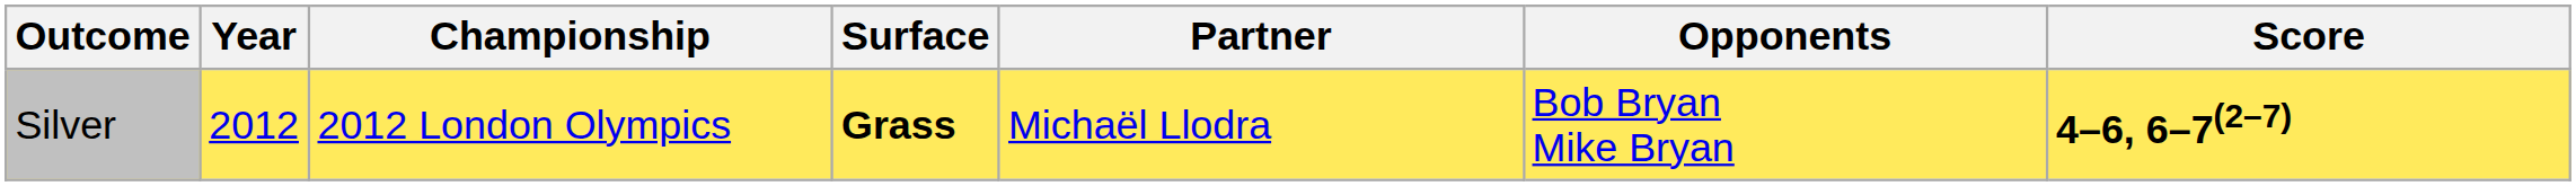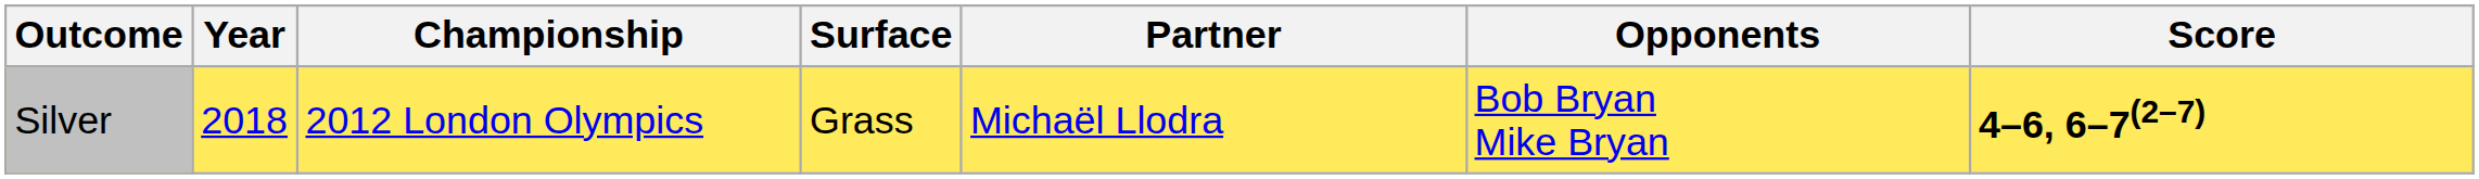Silver | Year: 2012 -> 2018
Silver | Surface: bold -> normal
